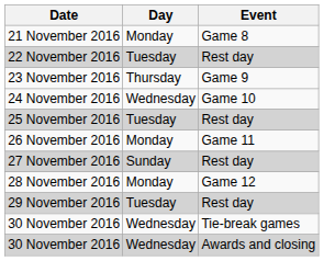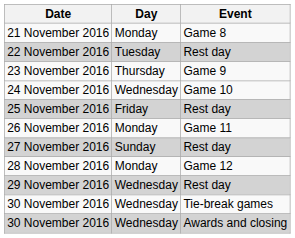25 November 2016 | Day: Tuesday -> Friday
29 November 2016 | Day: Tuesday -> Wednesday
